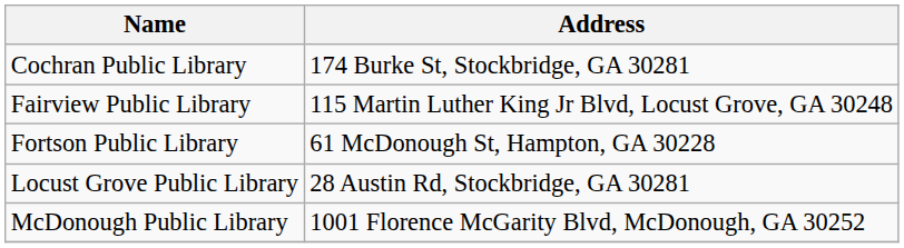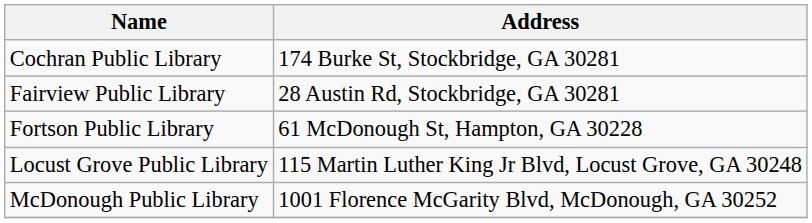Fairview Public Library | Address: 115 Martin Luther King Jr Blvd, Locust Grove, GA 30248 -> 28 Austin Rd, Stockbridge, GA 30281
Locust Grove Public Library | Address: 28 Austin Rd, Stockbridge, GA 30281 -> 115 Martin Luther King Jr Blvd, Locust Grove, GA 30248
